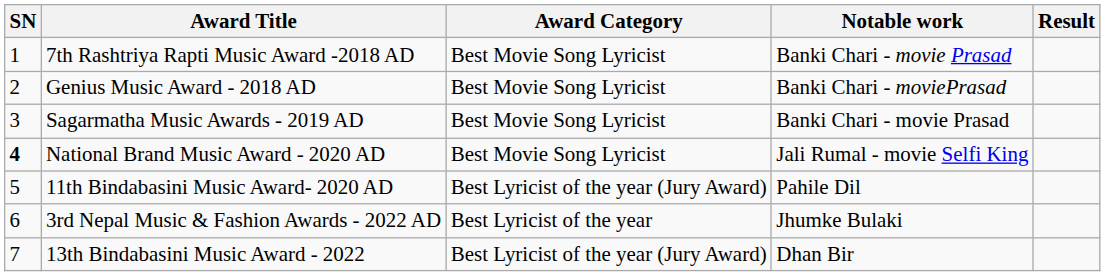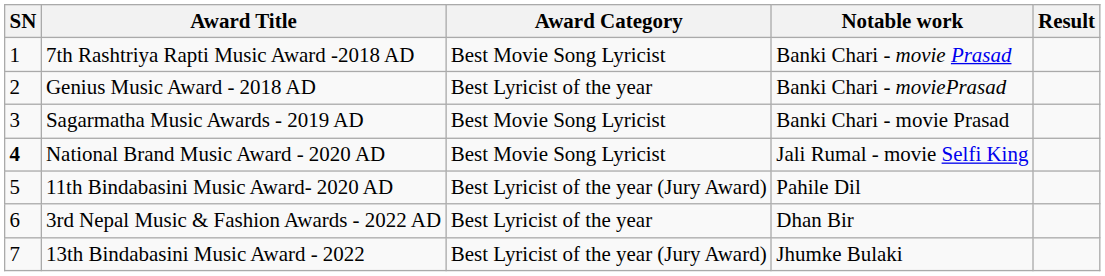Genius Music Award - 2018 AD | Award Category: Best Movie Song Lyricist -> Best Lyricist of the year
3rd Nepal Music & Fashion Awards - 2022 AD | Notable work: Jhumke Bulaki -> Dhan Bir
13th Bindabasini Music Award - 2022 | Notable work: Dhan Bir -> Jhumke Bulaki
